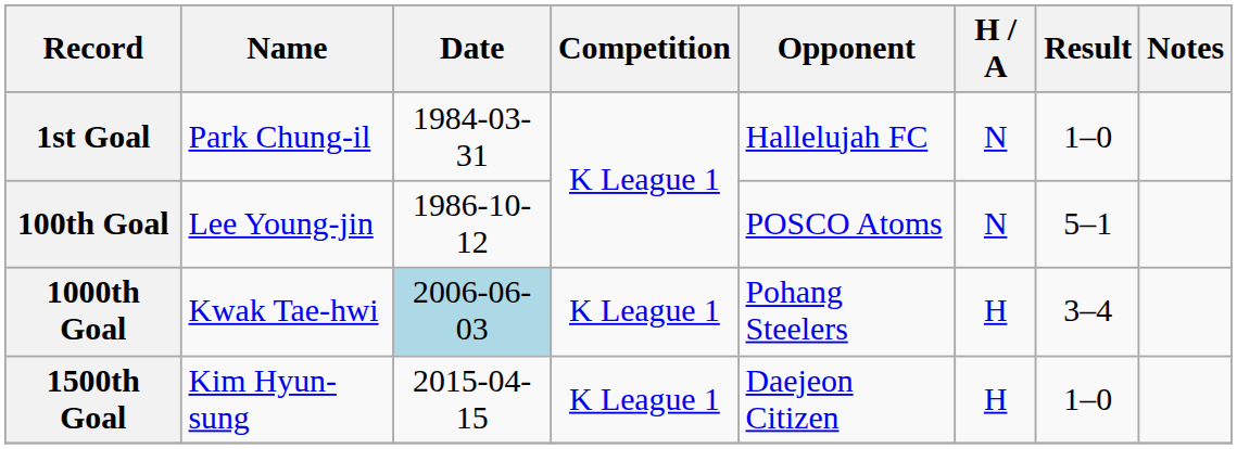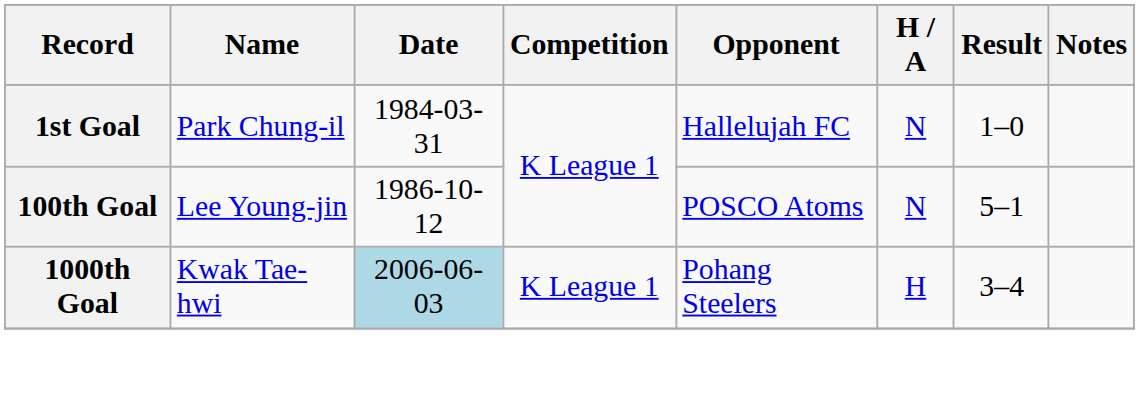- row: 1500th Goal | Kim Hyun-sung | 2015-04-15 | K League 1 | Daejeon Citizen | H | 1–0
